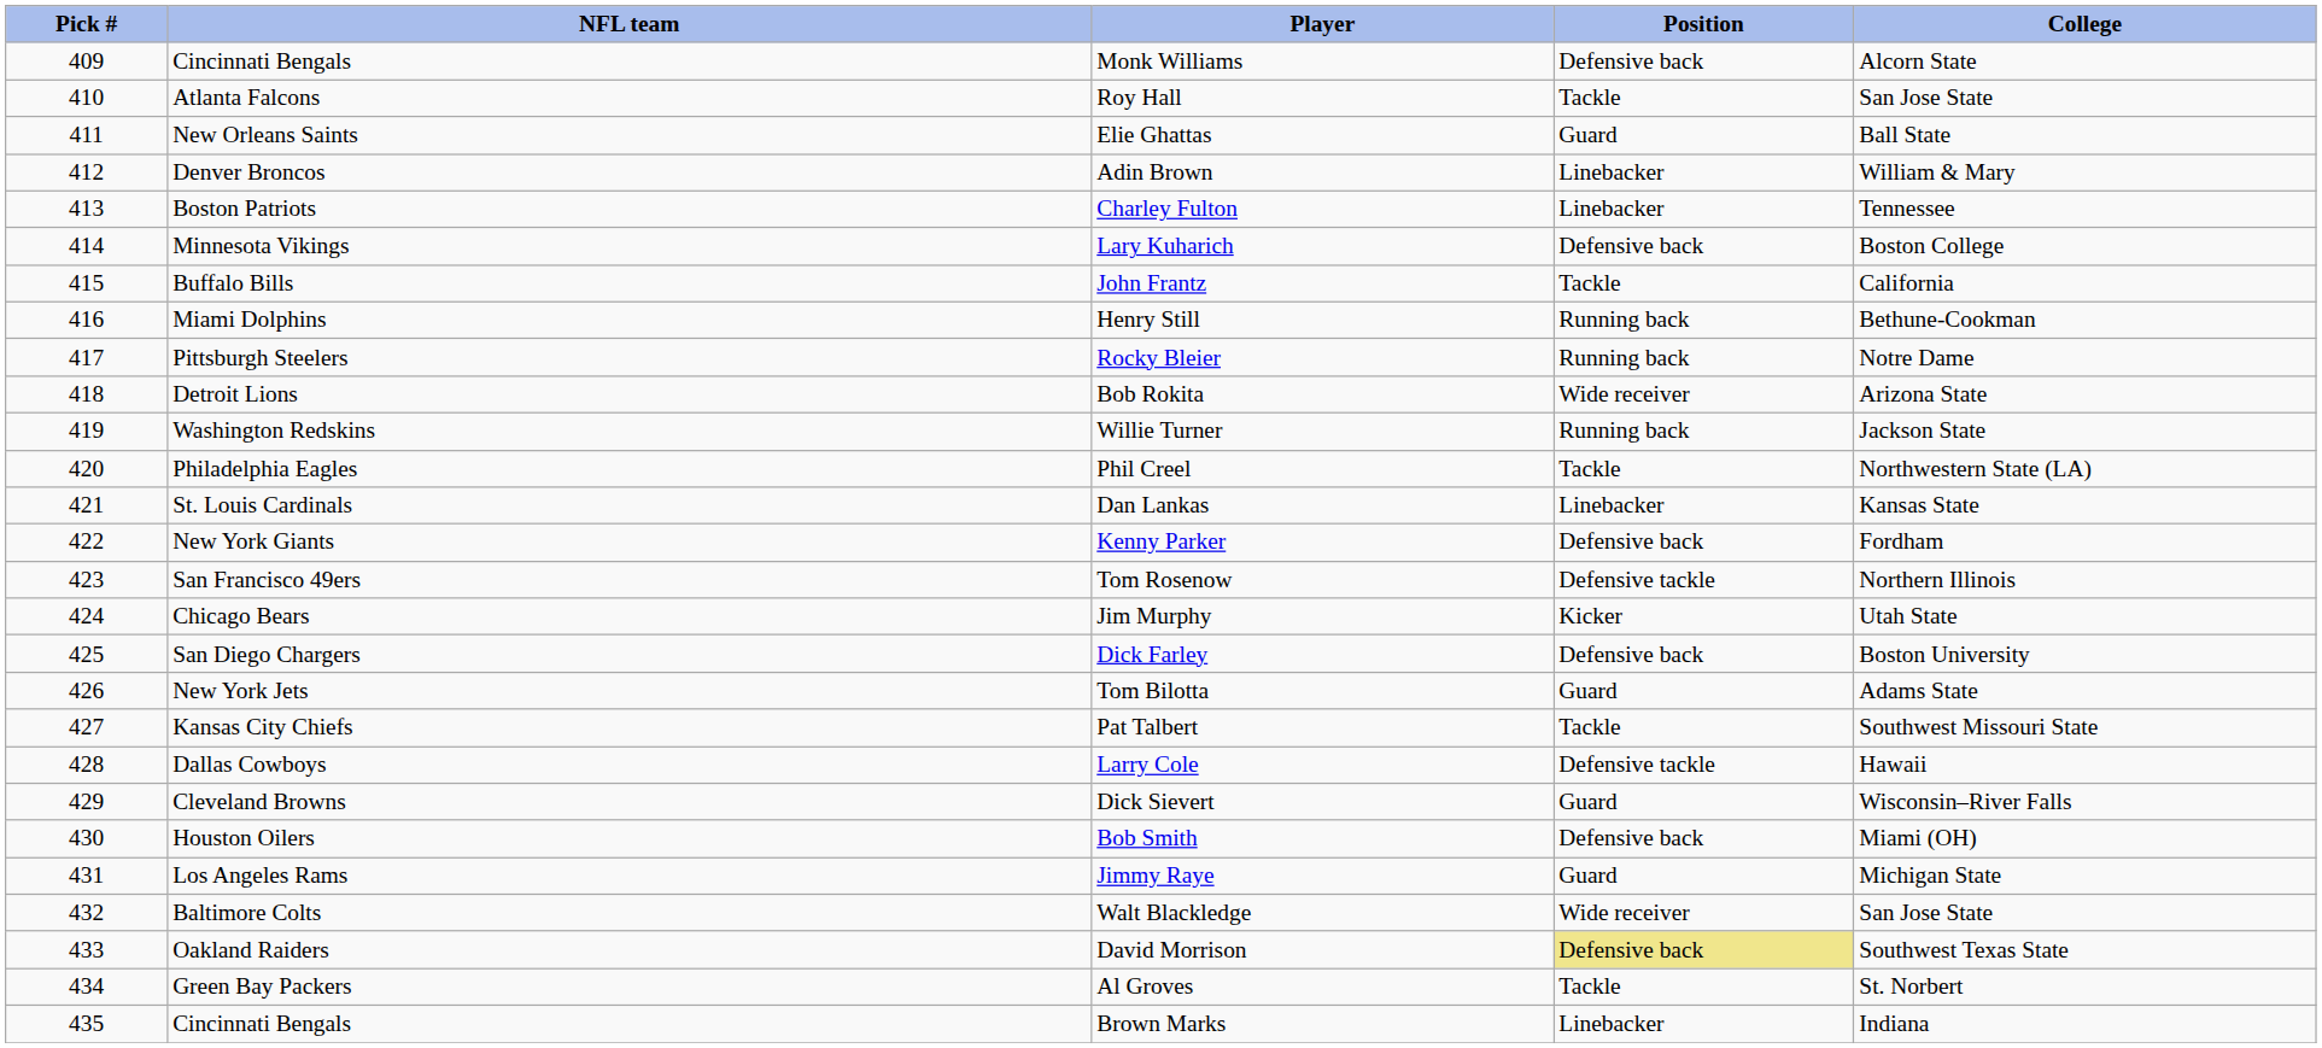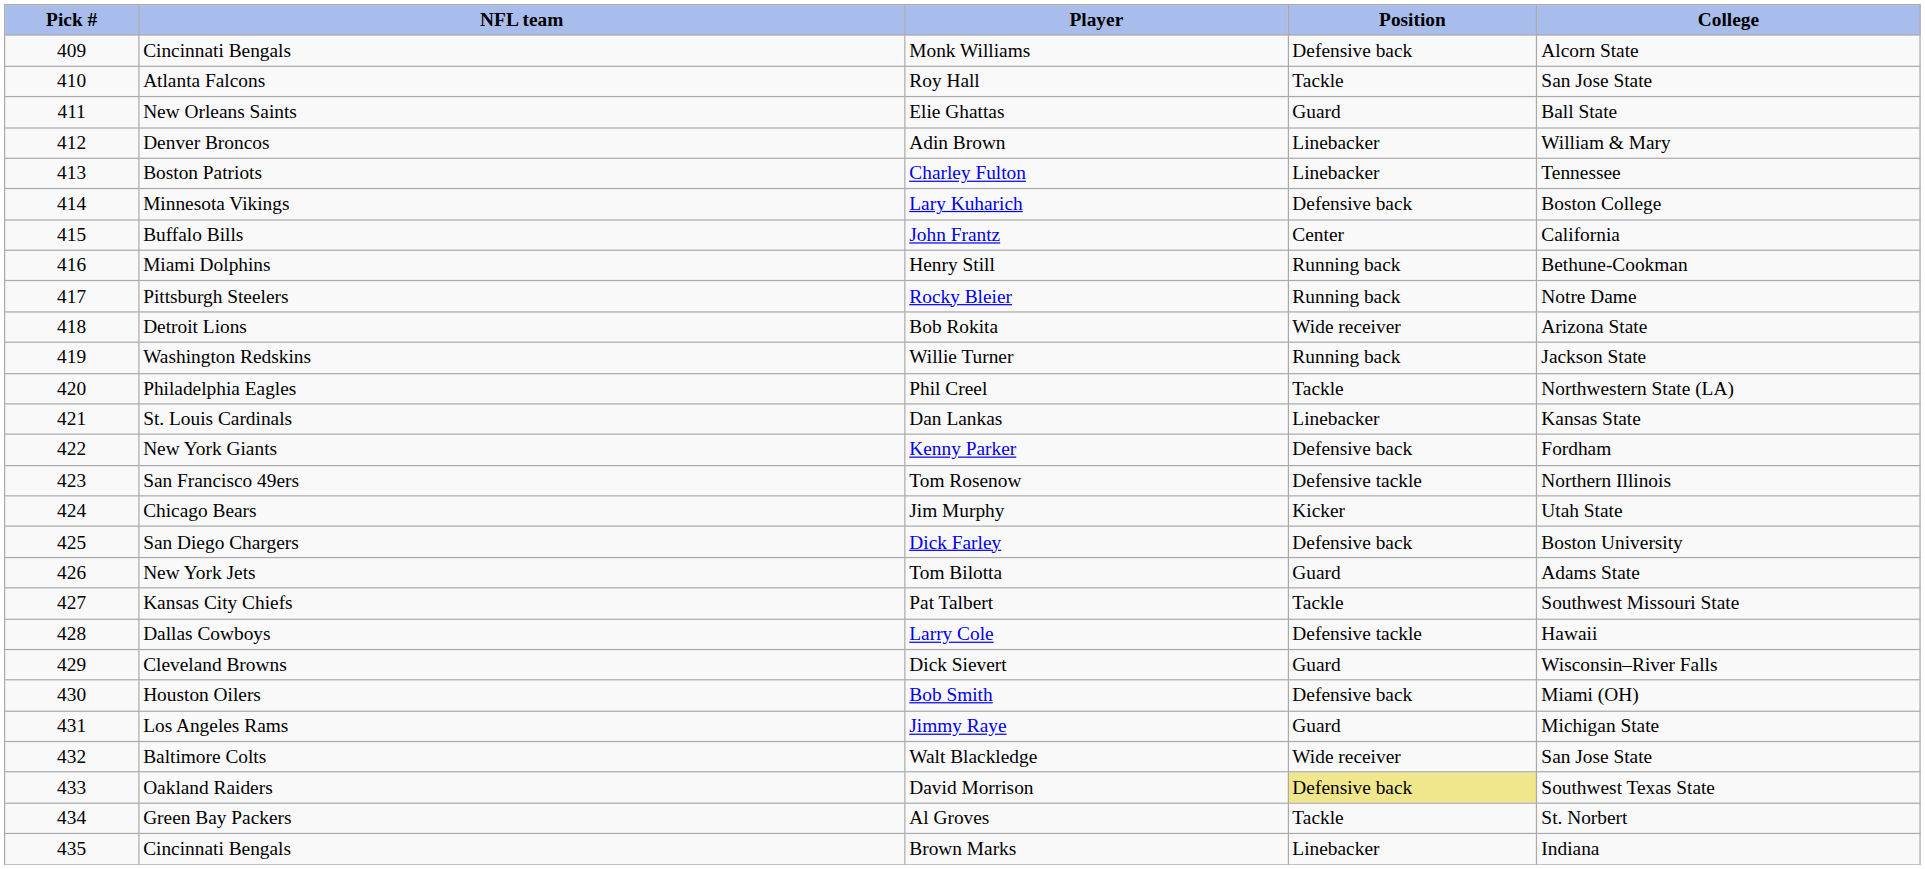John Frantz | Position: Tackle -> Center
